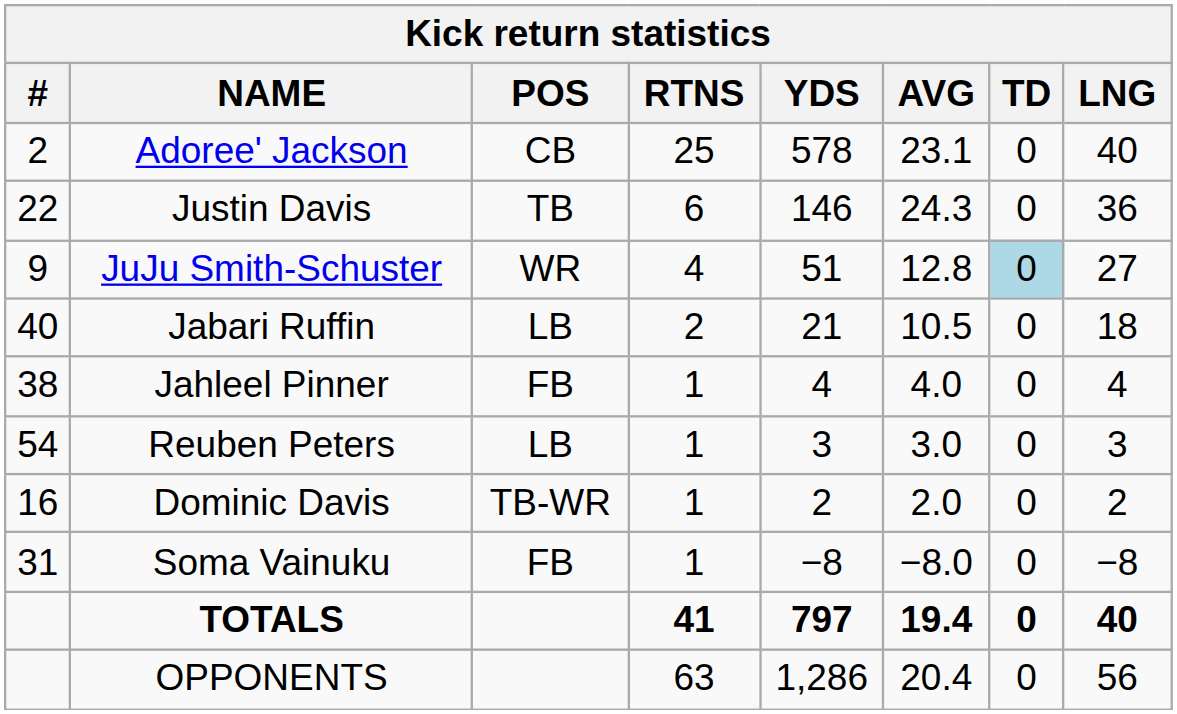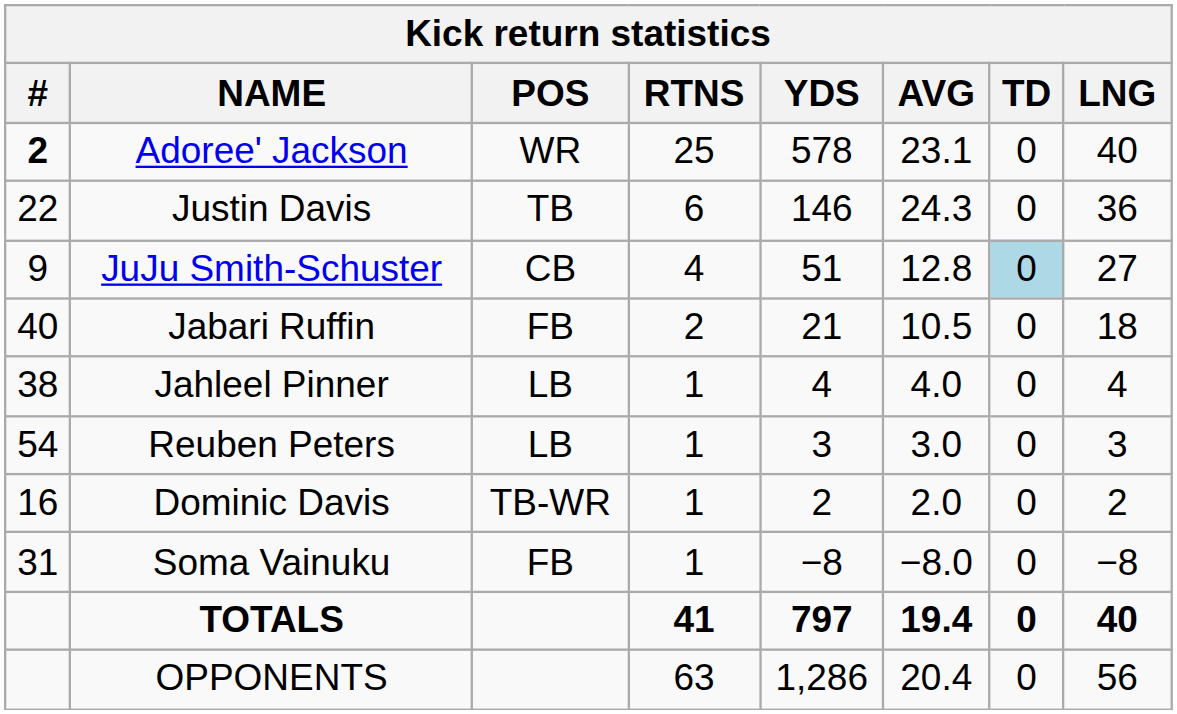Adoree' Jackson | #: normal -> bold
Adoree' Jackson | POS: CB -> WR
JuJu Smith-Schuster | POS: WR -> CB
Jabari Ruffin | POS: LB -> FB
Jahleel Pinner | POS: FB -> LB
